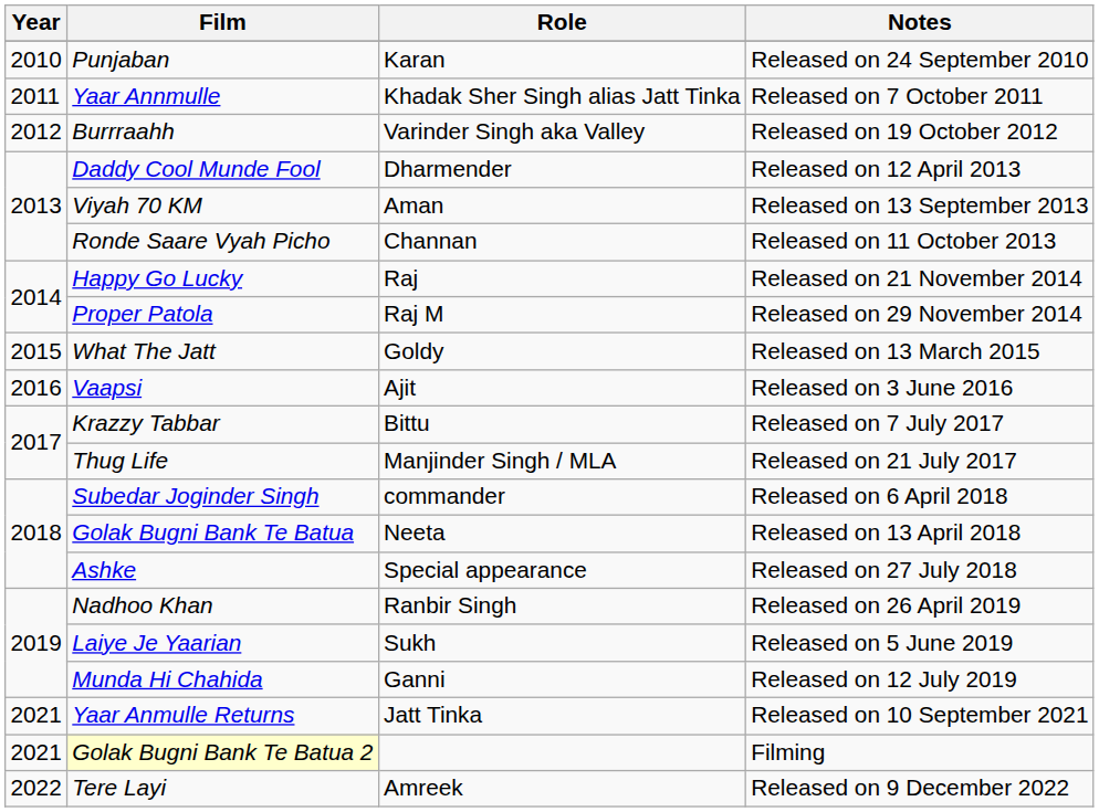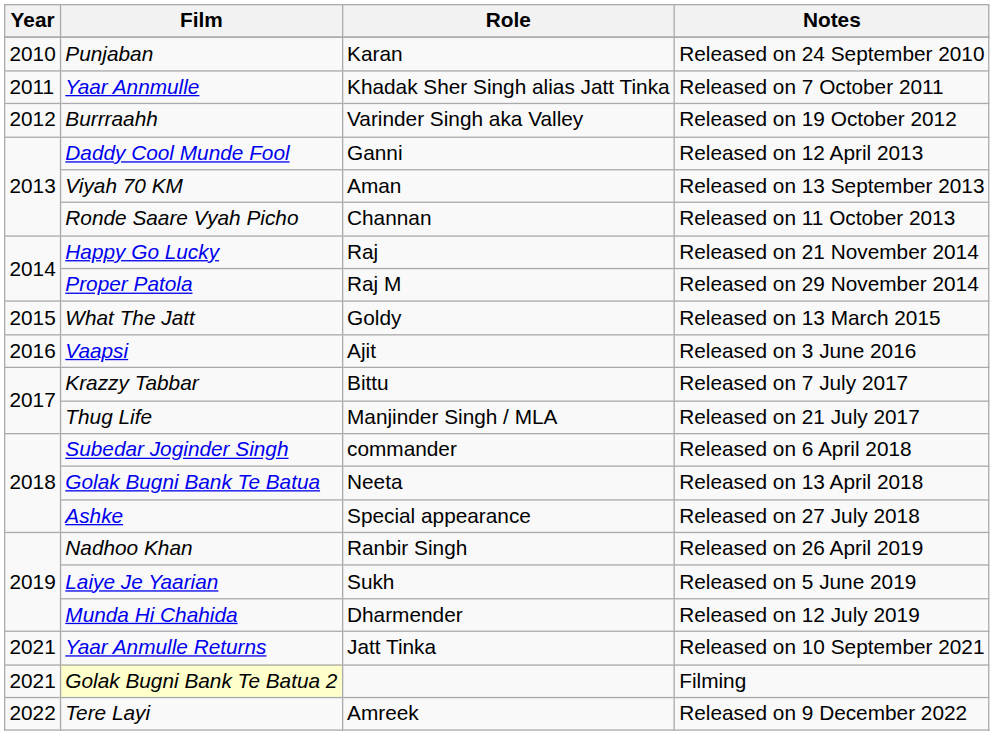Daddy Cool Munde Fool | Role: Dharmender -> Ganni
Munda Hi Chahida | Role: Ganni -> Dharmender
